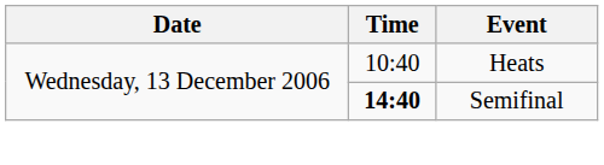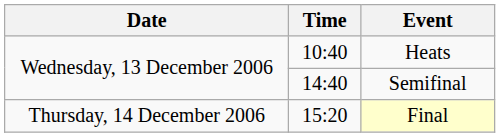Semifinal | Time: bold -> normal
+ row: Thursday, 14 December 2006 | 15:20 | Final
